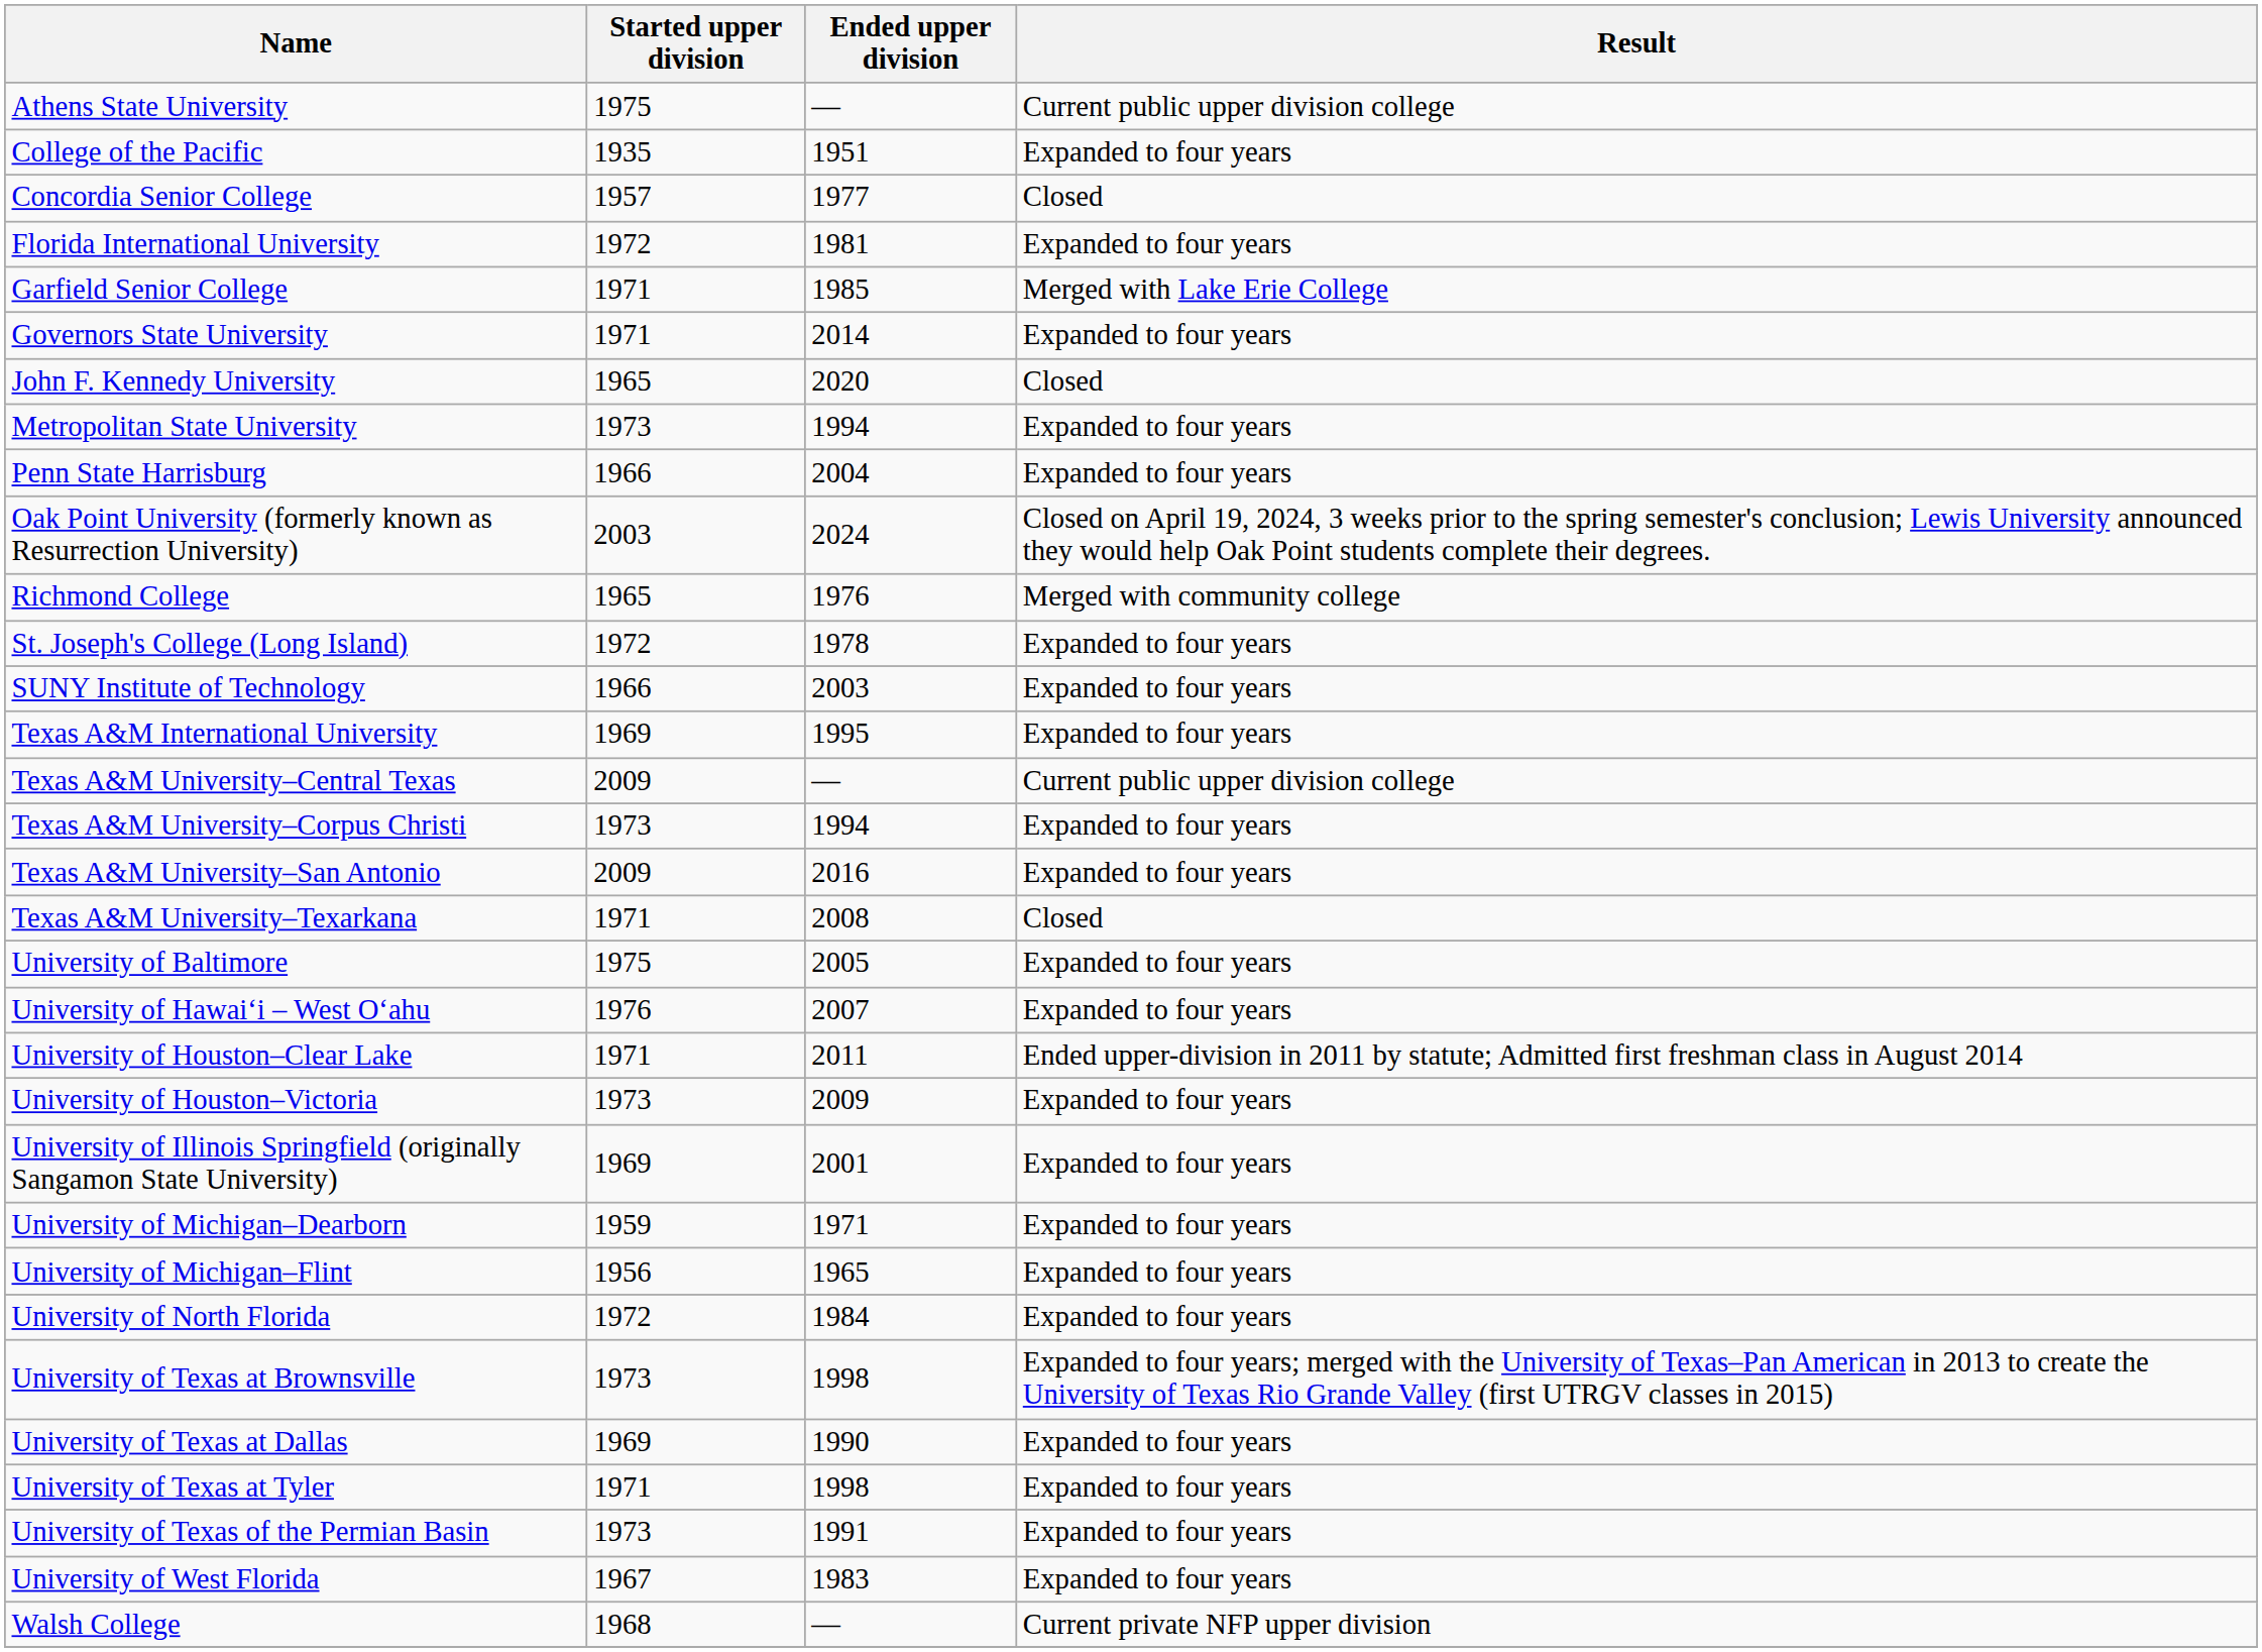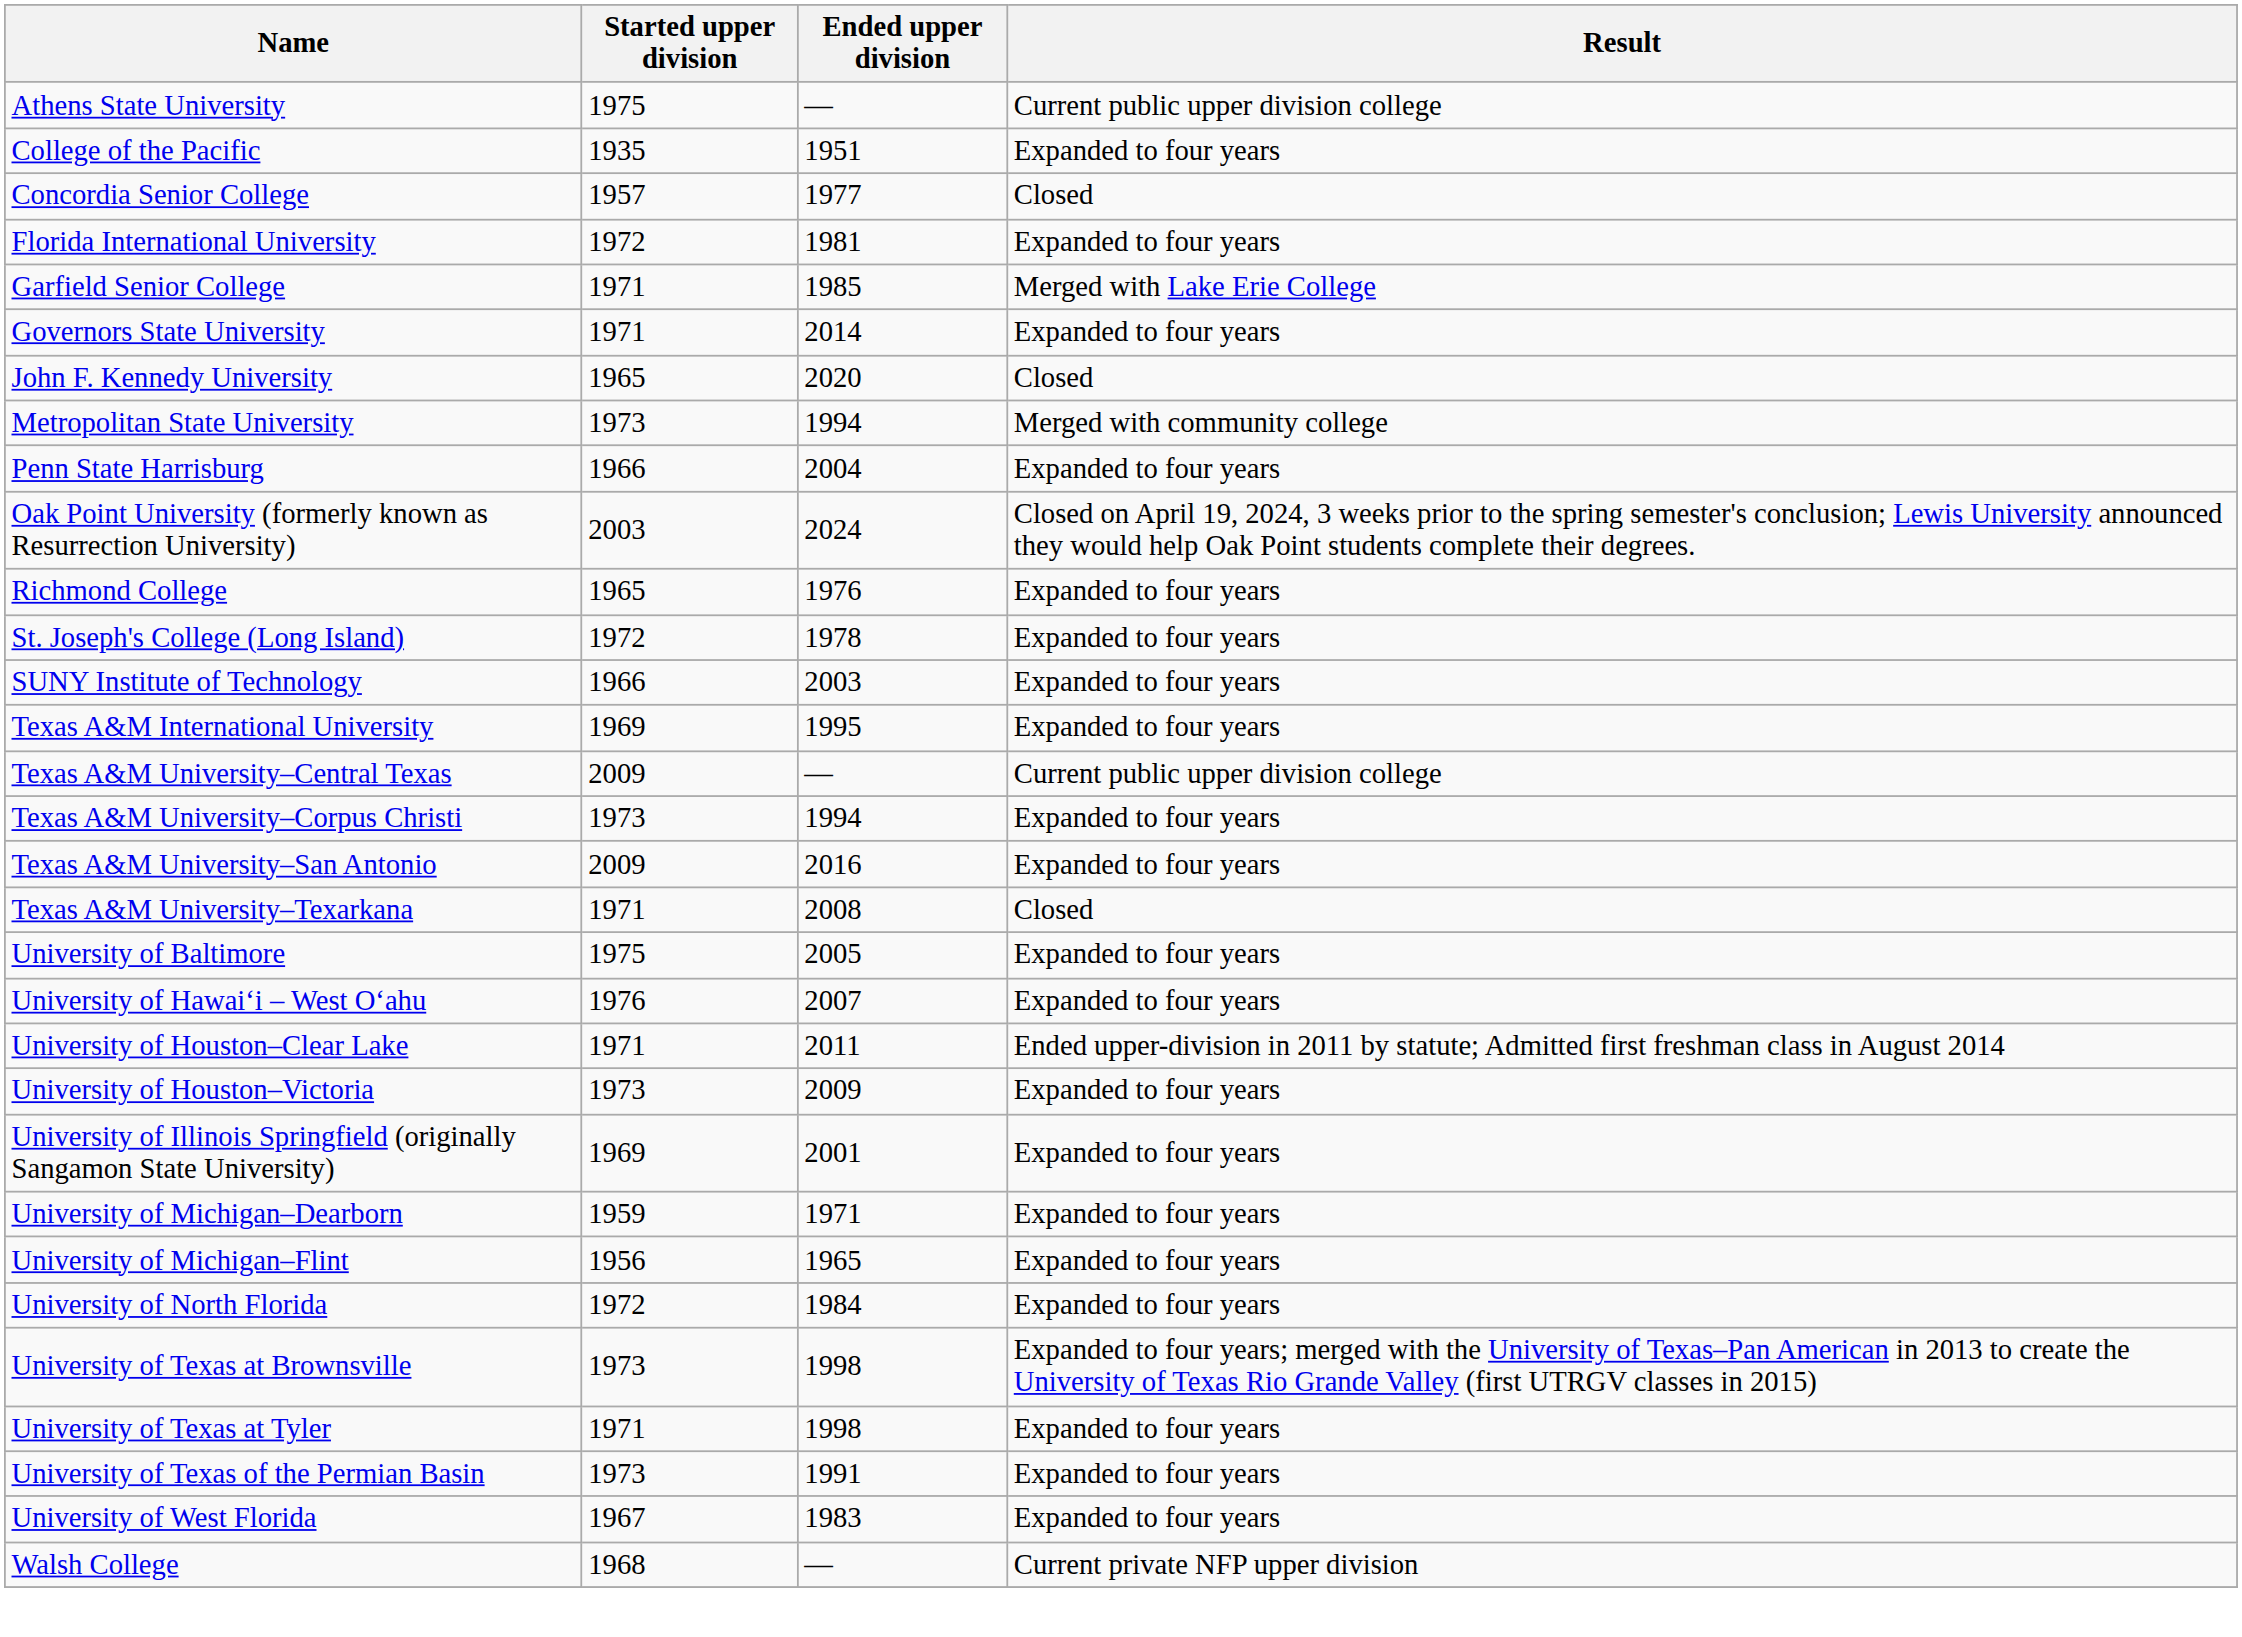Metropolitan State University | Result: Expanded to four years -> Merged with community college
Richmond College | Result: Merged with community college -> Expanded to four years
- row: University of Texas at Dallas | 1969 | 1990 | Expanded to four years
